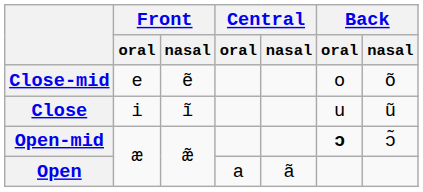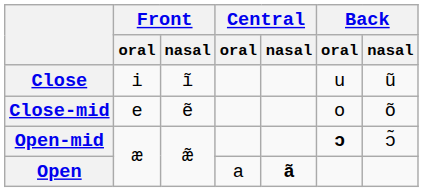rows swapped: Close <-> Close-mid
Open | Central / nasal: normal -> bold
